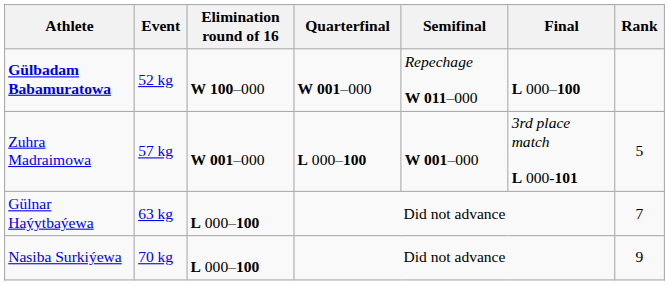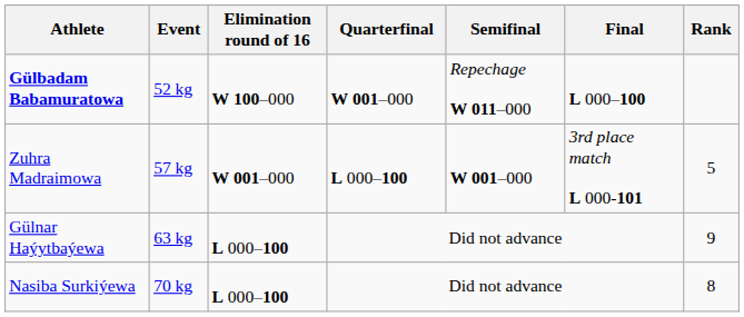Gülnar Haýytbaýewa | Rank: 7 -> 9
Nasiba Surkiýewa | Rank: 9 -> 8
